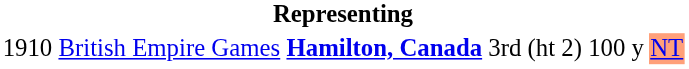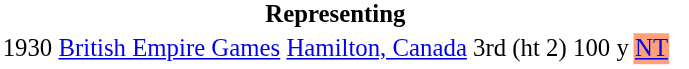British Empire Games | column 1: 1910 -> 1930
British Empire Games | column 3: bold -> normal
